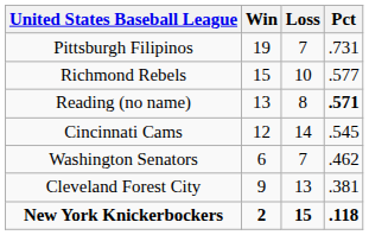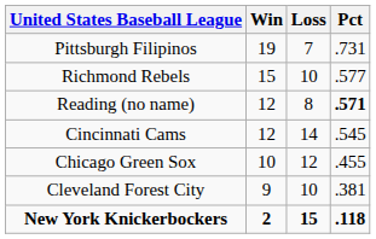Reading (no name) | Win: 13 -> 12
- row: Washington Senators | 6 | 7 | .462
+ row: Chicago Green Sox | 10 | 12 | .455
Cleveland Forest City | Loss: 13 -> 10
